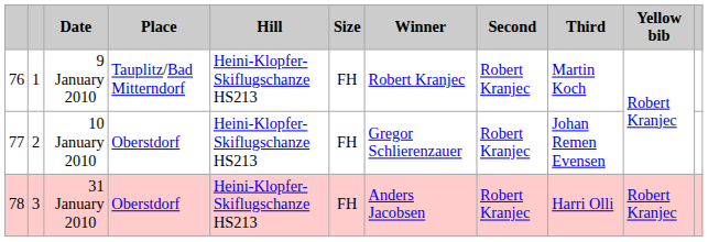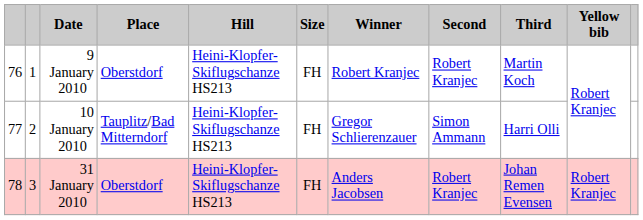9 January 2010 | Place: Tauplitz/Bad Mitterndorf -> Oberstdorf
10 January 2010 | Place: Oberstdorf -> Tauplitz/Bad Mitterndorf
10 January 2010 | Second: Robert Kranjec -> Simon Ammann
10 January 2010 | Third: Johan Remen Evensen -> Harri Olli
31 January 2010 | Third: Harri Olli -> Johan Remen Evensen
